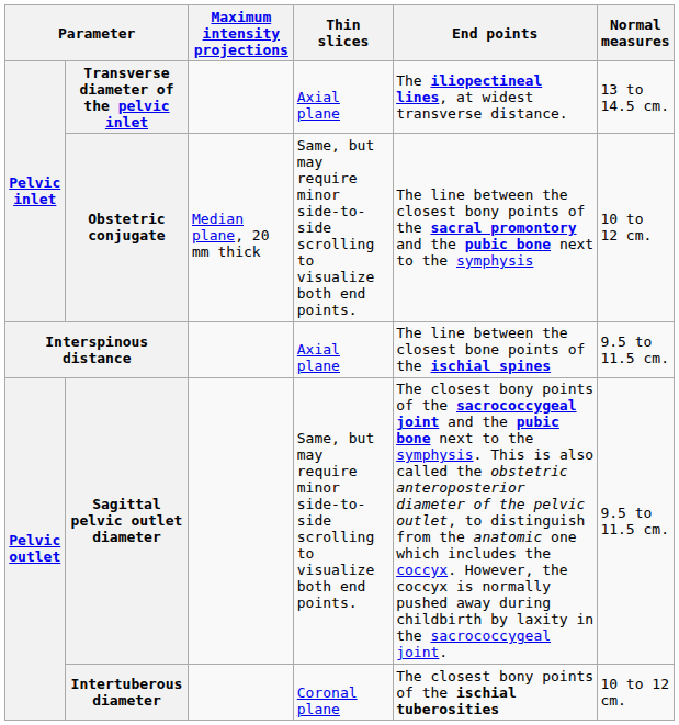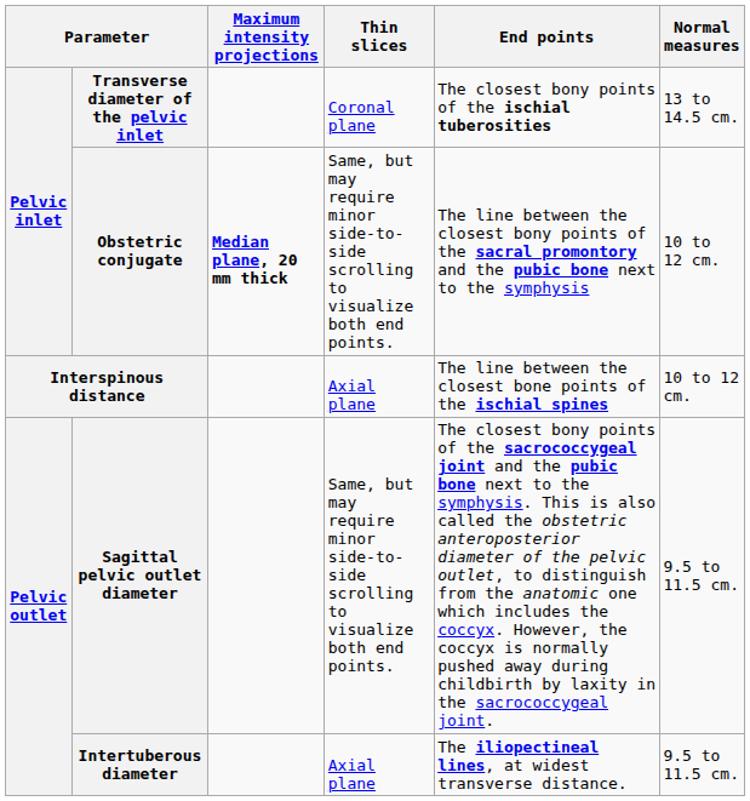Transverse diameter of the pelvic inlet | Thin slices: Axial plane -> Coronal plane
Transverse diameter of the pelvic inlet | End points: The iliopectineal lines, at widest transverse distance. -> The closest bony points of the ischial tuberosities
Obstetric conjugate | Maximum intensity projections: normal -> bold
Interspinous distance | Normal measures: 9.5 to 11.5 cm. -> 10 to 12 cm.
Intertuberous diameter | Thin slices: Coronal plane -> Axial plane
Intertuberous diameter | End points: The closest bony points of the ischial tuberosities -> The iliopectineal lines, at widest transverse distance.
Intertuberous diameter | Normal measures: 10 to 12 cm. -> 9.5 to 11.5 cm.
